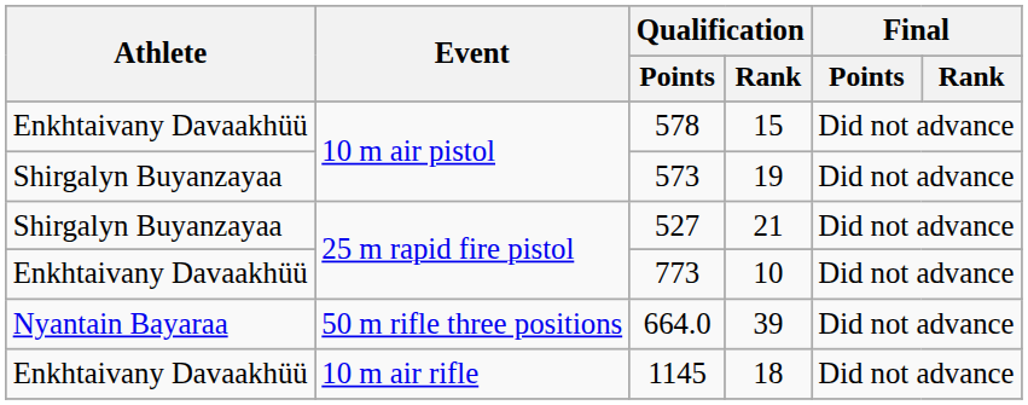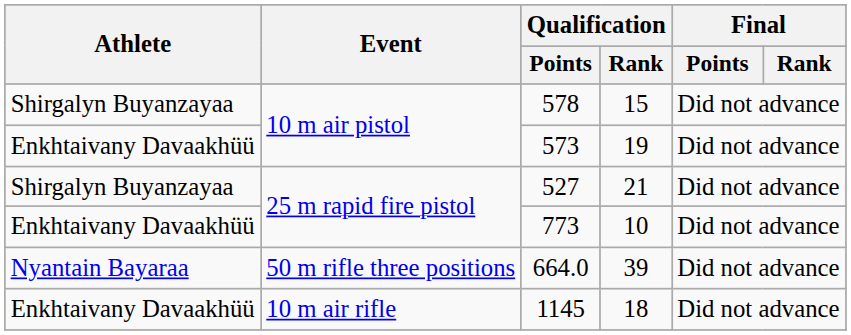15 | Athlete: Enkhtaivany Davaakhüü -> Shirgalyn Buyanzayaa
19 | Athlete: Shirgalyn Buyanzayaa -> Enkhtaivany Davaakhüü
